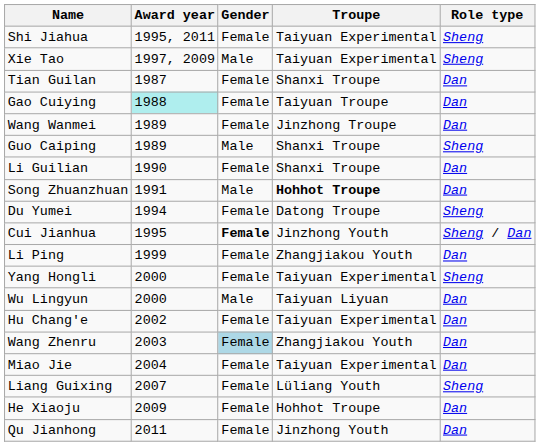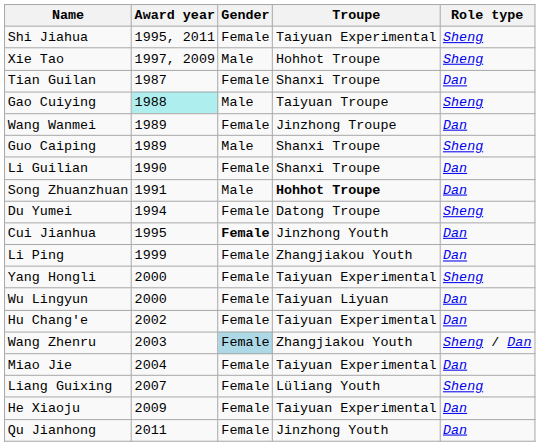Xie Tao | Troupe: Taiyuan Experimental -> Hohhot Troupe
Gao Cuiying | Gender: Female -> Male
Gao Cuiying | Role type: Dan -> Sheng
Cui Jianhua | Role type: Sheng / Dan -> Dan
Wu Lingyun | Gender: Male -> Female
Wang Zhenru | Role type: Dan -> Sheng / Dan
He Xiaoju | Troupe: Hohhot Troupe -> Taiyuan Experimental
